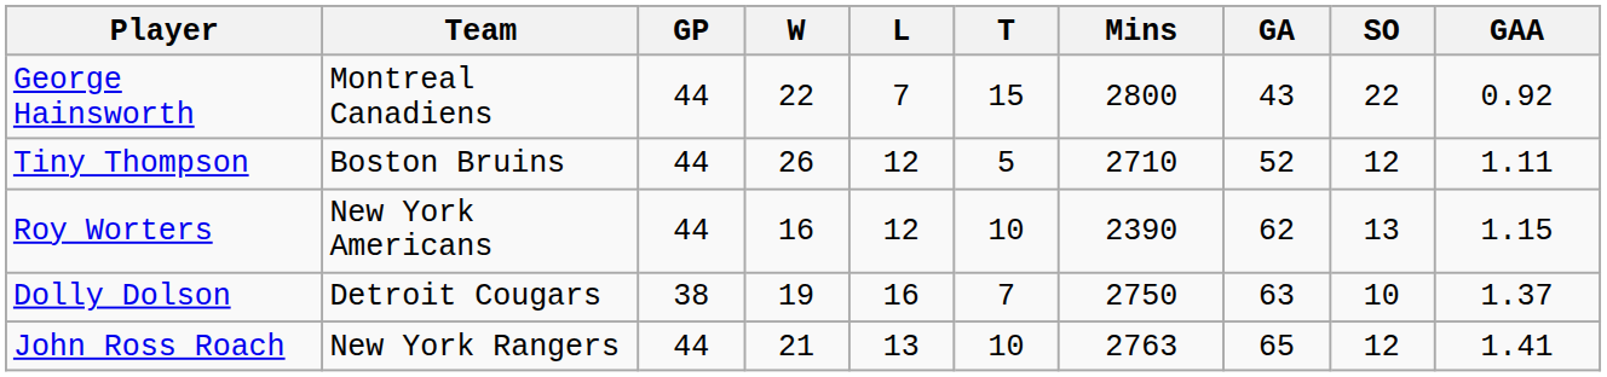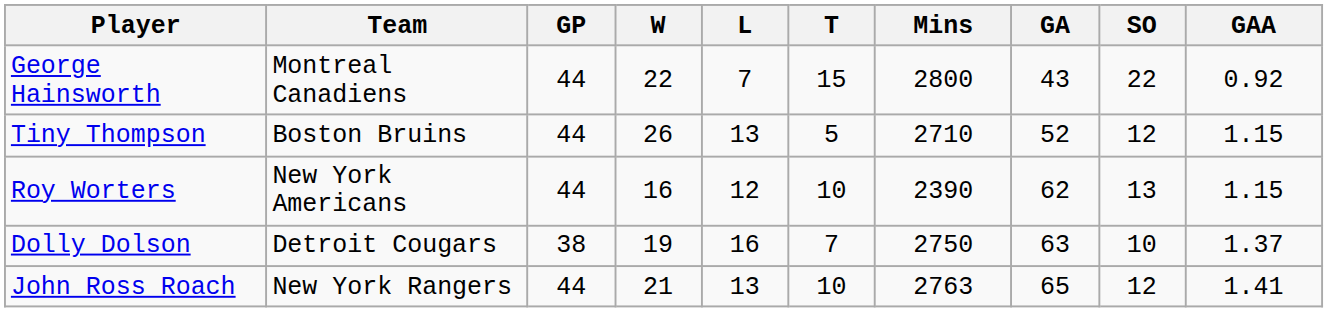Tiny Thompson | L: 12 -> 13
Tiny Thompson | GAA: 1.11 -> 1.15
